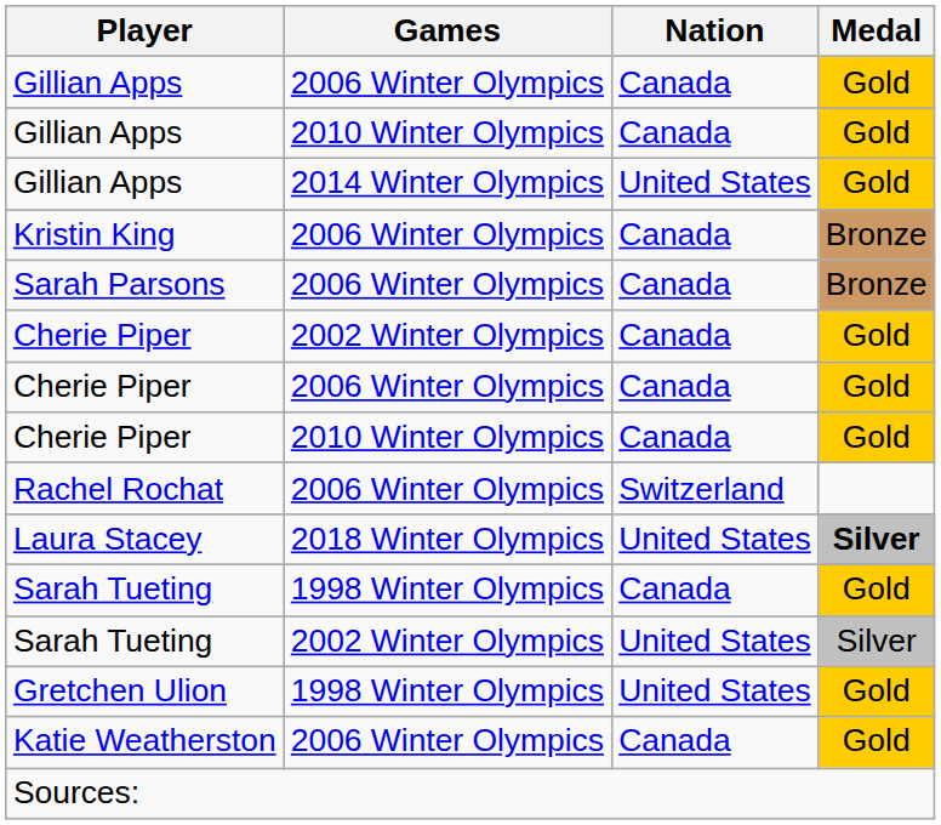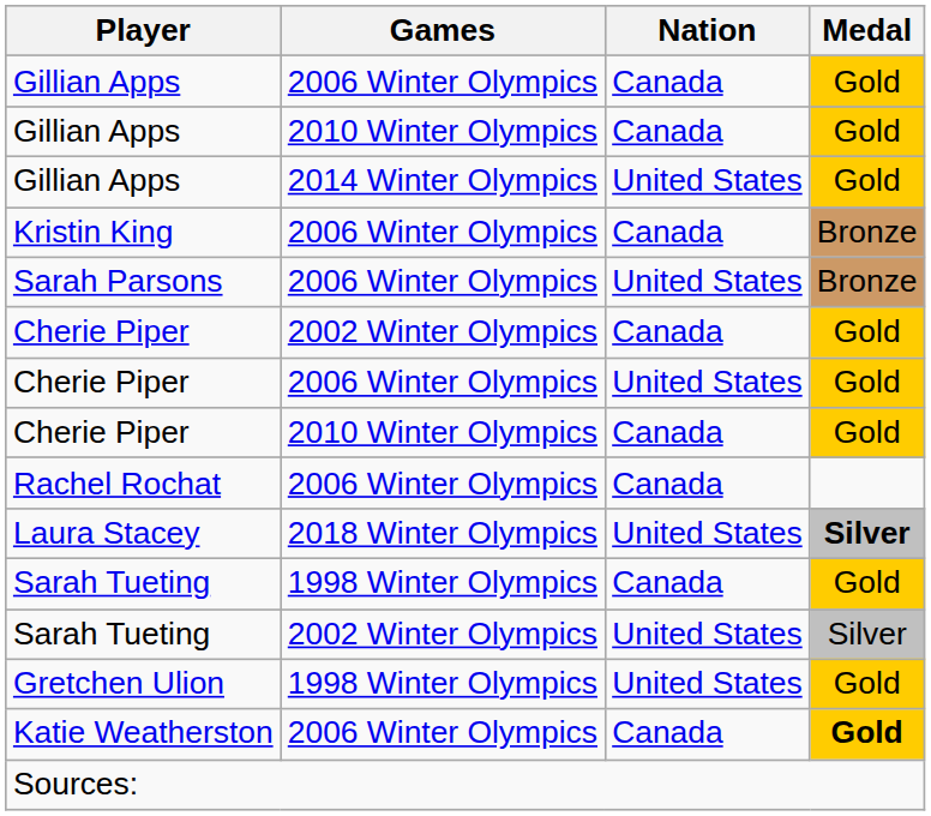Sarah Parsons | Nation: Canada -> United States
Cherie Piper / 2006 Winter Olympics | Nation: Canada -> United States
Rachel Rochat | Nation: Switzerland -> Canada
Katie Weatherston | Medal: normal -> bold
